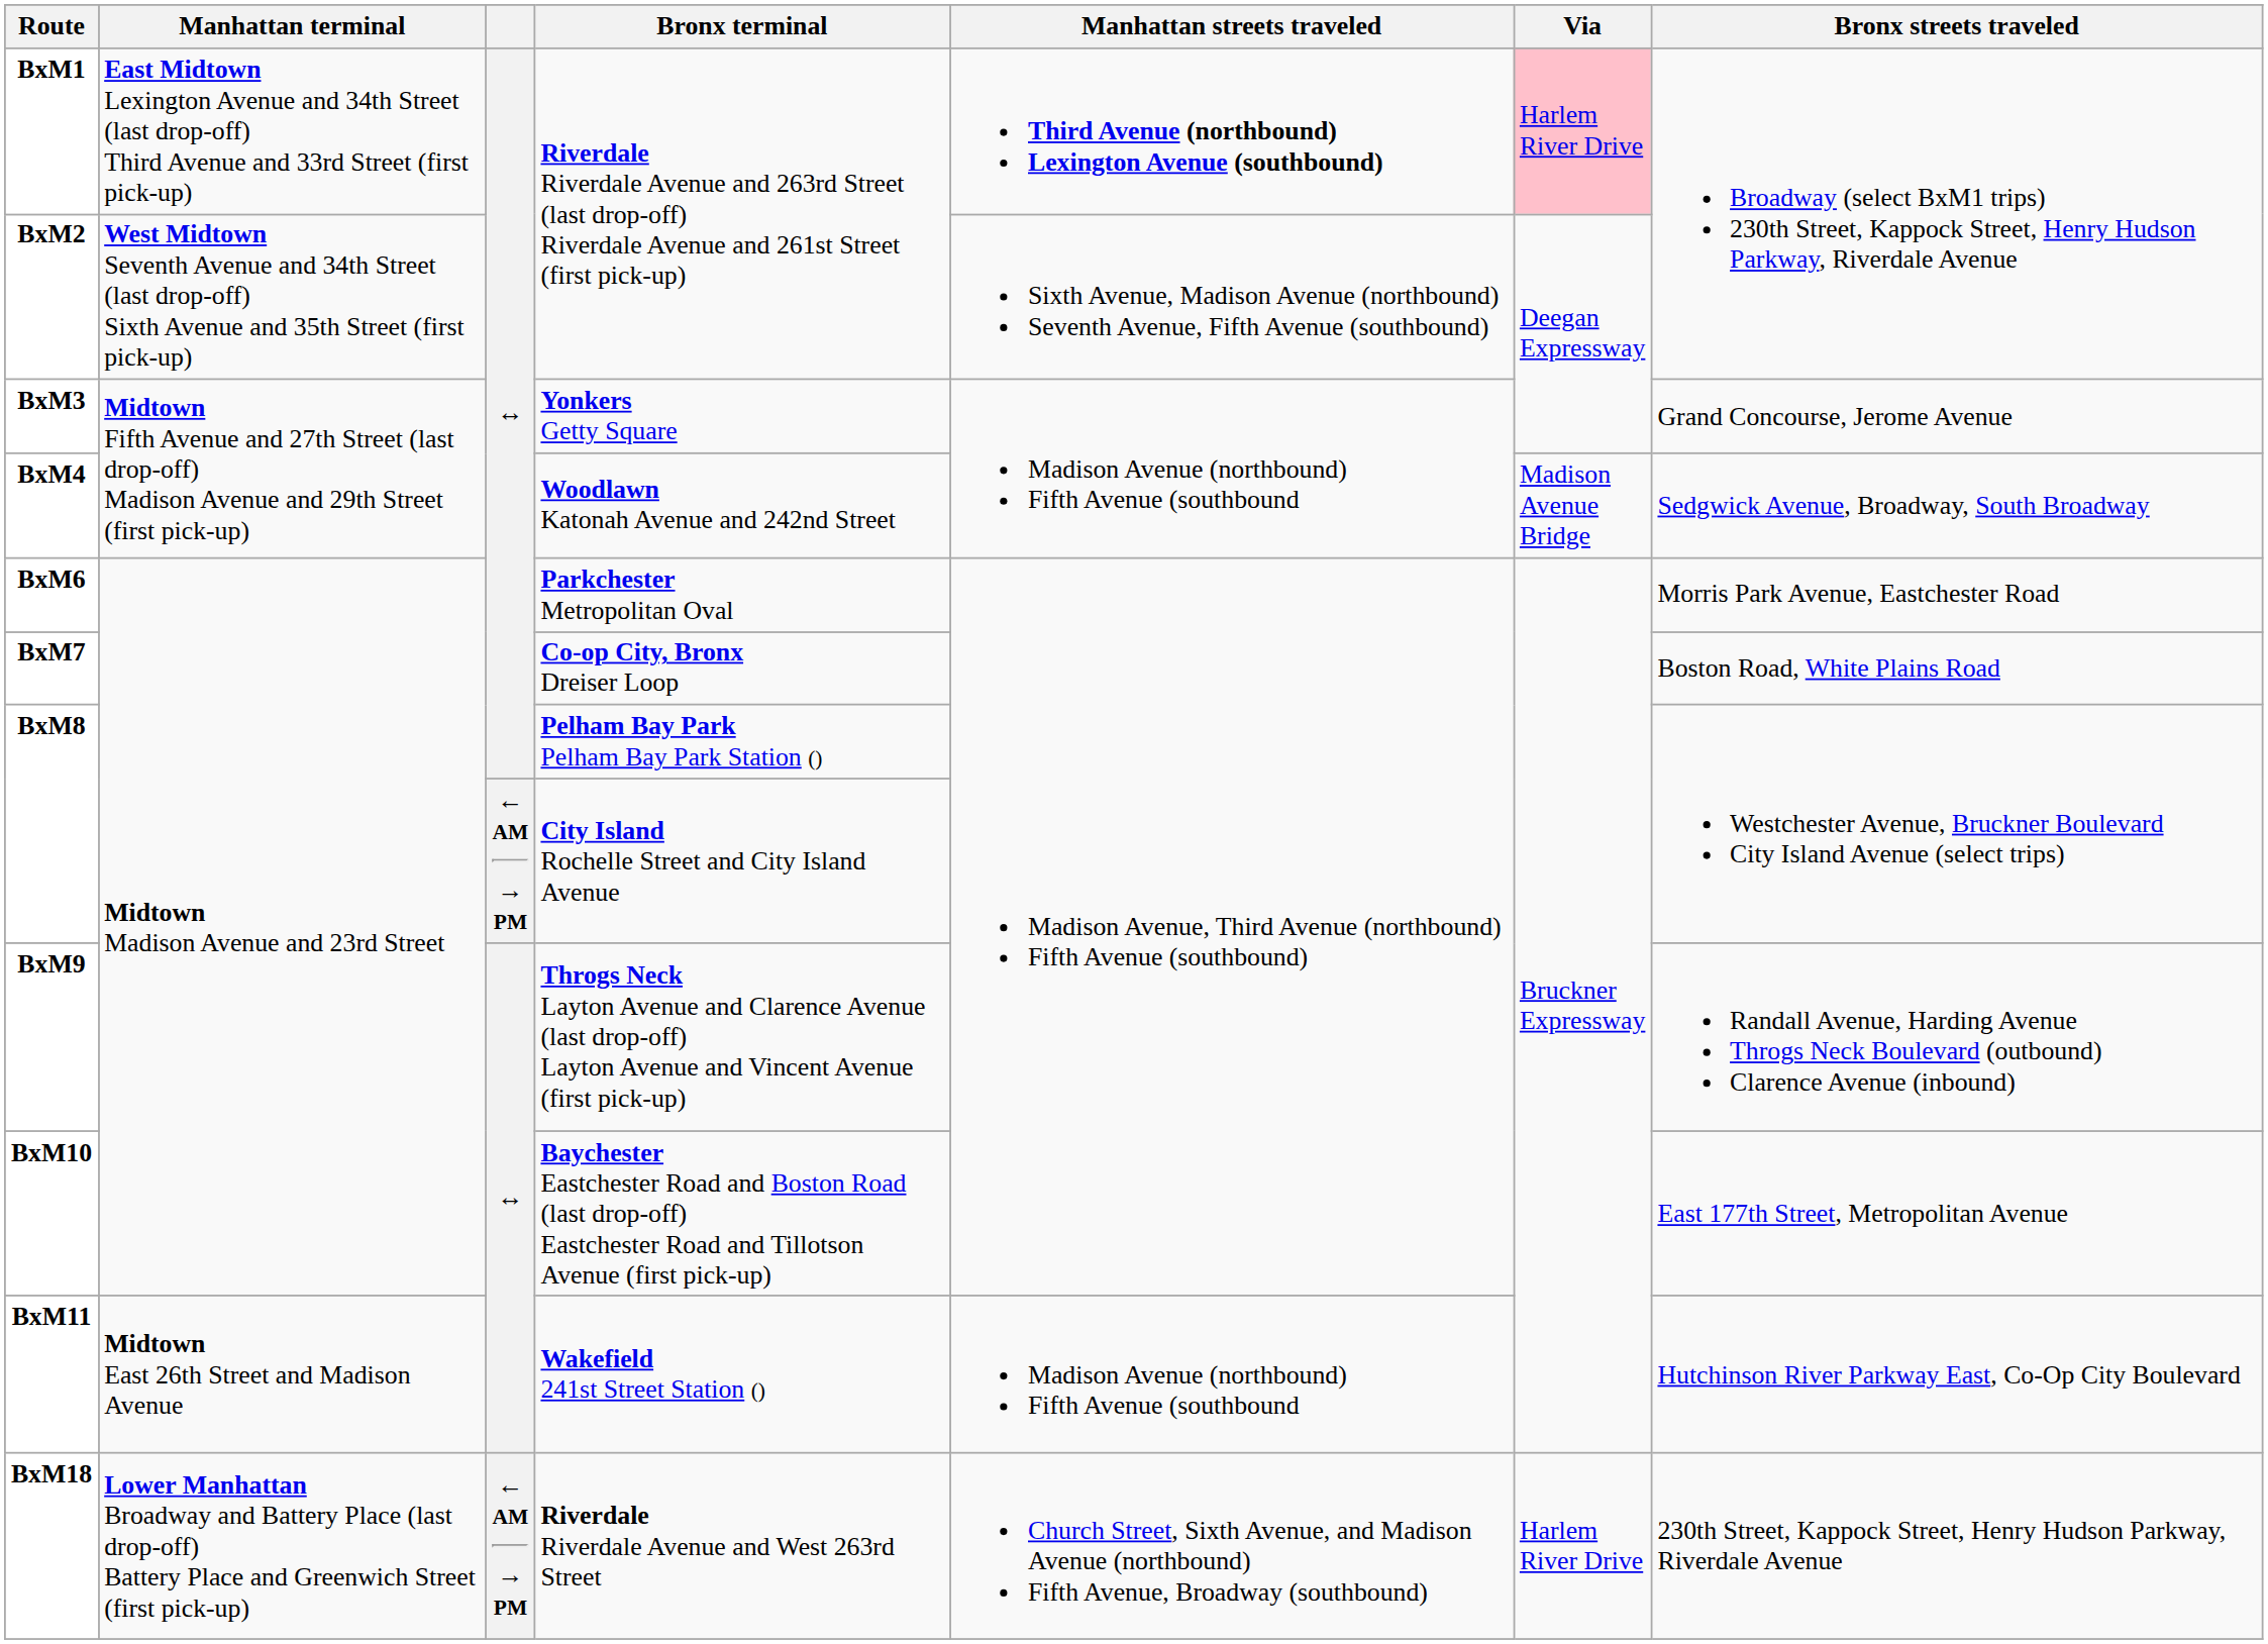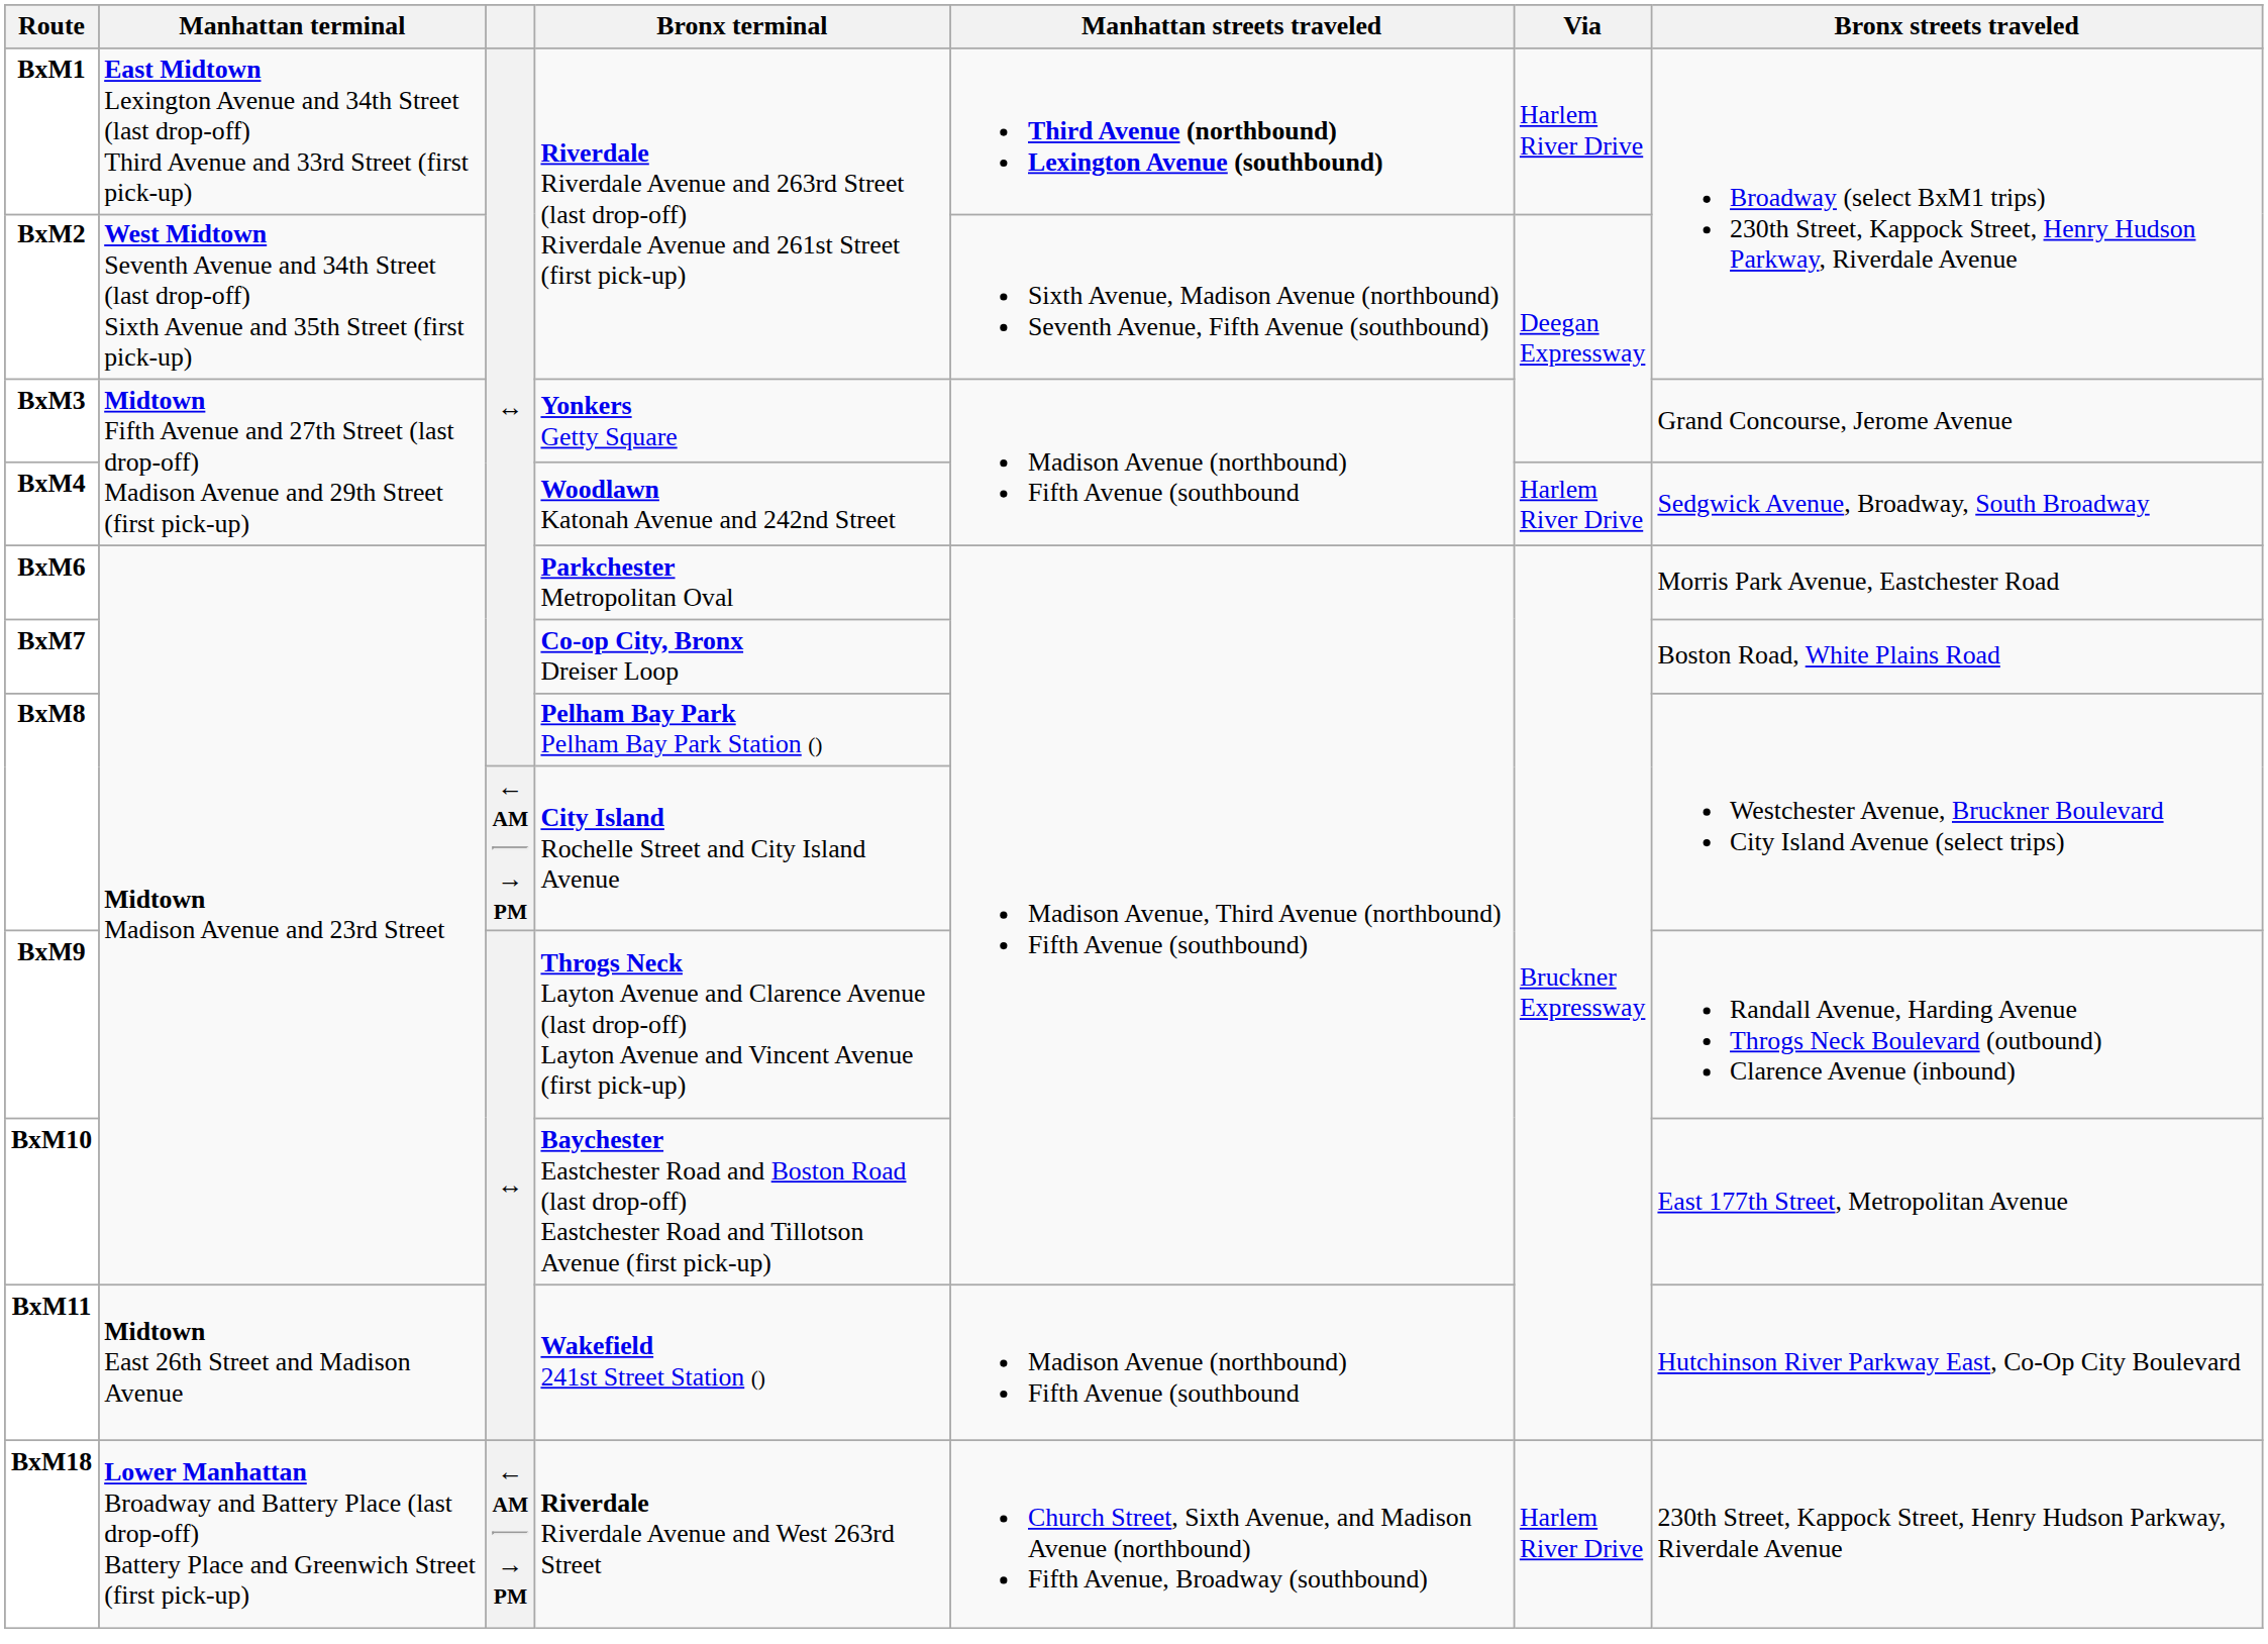BxM1 | Via: pink background -> no background
BxM4 | Via: Madison Avenue Bridge -> Harlem River Drive
